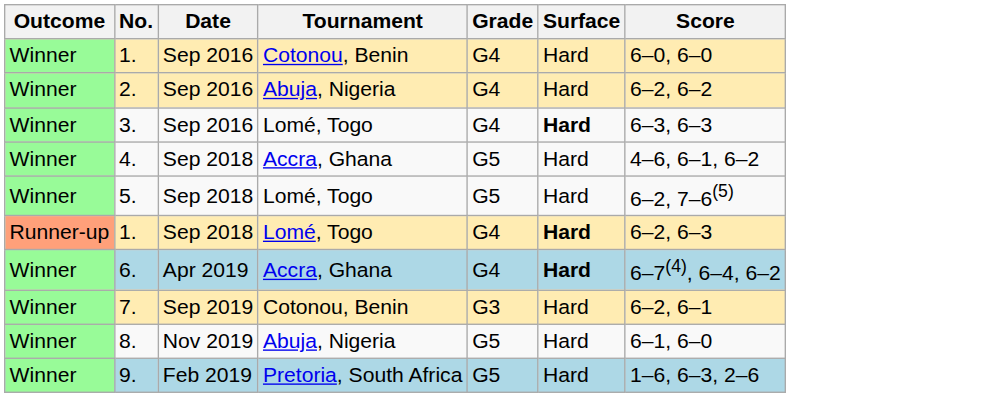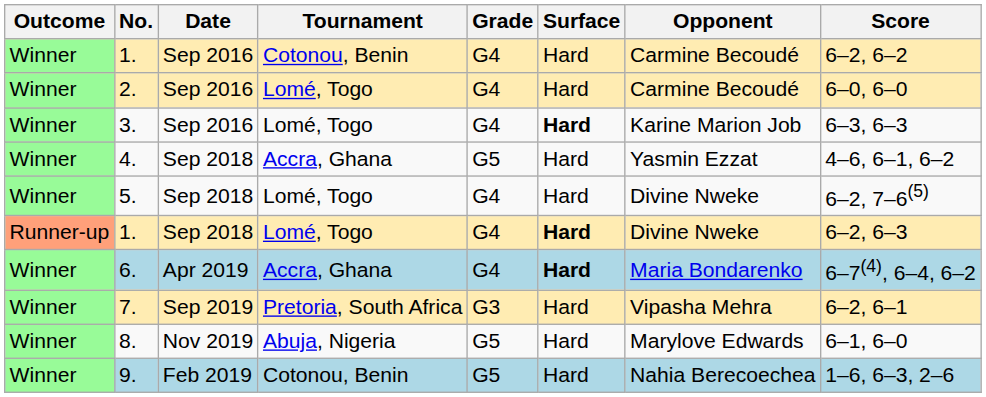+ column: Opponent | Carmine Becoudé | Carmine Becoudé | Karine Marion Job | Yasmin Ezzat | Divine Nweke | Divine Nweke | Maria Bondarenko | Vipasha Mehra | Marylove Edwards | Nahia Berecoechea
1. / Sep 2016 | Score: 6–0, 6–0 -> 6–2, 6–2
2. | Tournament: Abuja, Nigeria -> Lomé, Togo
2. | Score: 6–2, 6–2 -> 6–0, 6–0
5. | Grade: G5 -> G4
7. | Tournament: Cotonou, Benin -> Pretoria, South Africa
9. | Tournament: Pretoria, South Africa -> Cotonou, Benin
